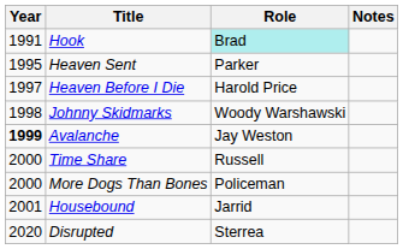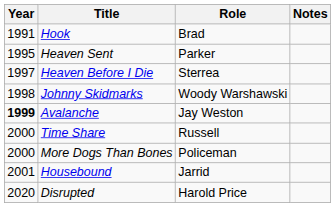Hook | Role: paleturquoise background -> no background
Heaven Before I Die | Role: Harold Price -> Sterrea
Disrupted | Role: Sterrea -> Harold Price
